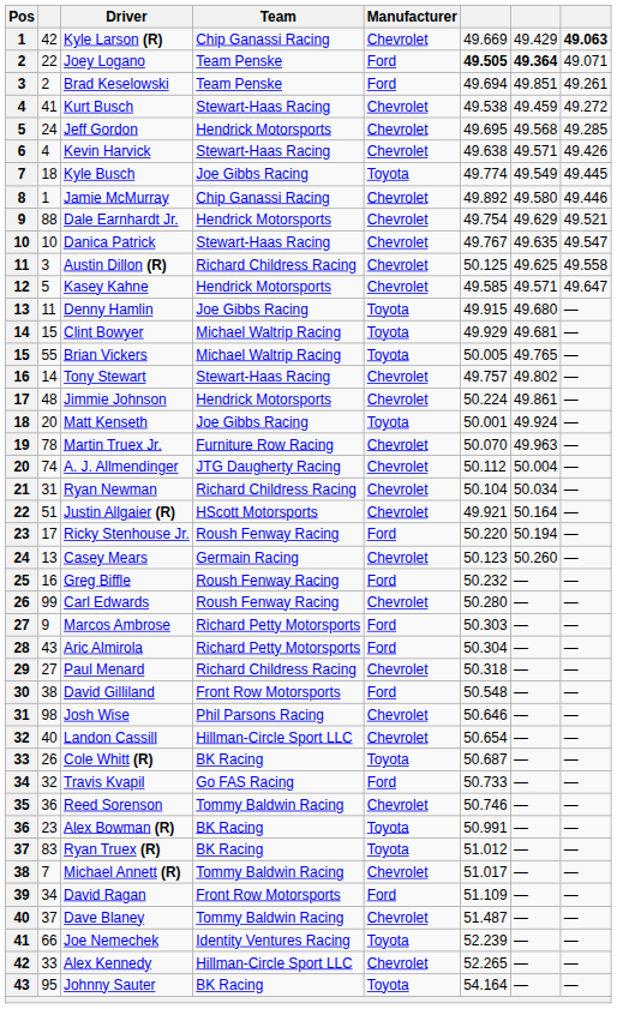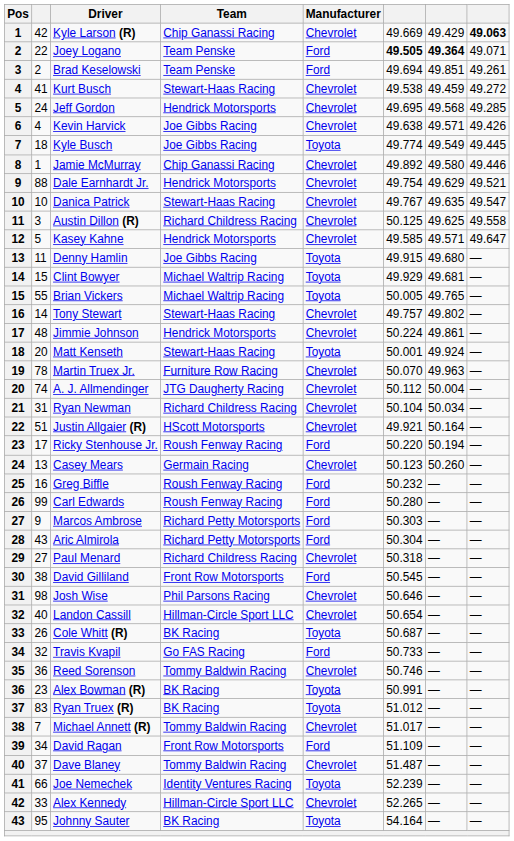Kevin Harvick | Team: Stewart-Haas Racing -> Joe Gibbs Racing
Matt Kenseth | Team: Joe Gibbs Racing -> Stewart-Haas Racing
Carl Edwards | Manufacturer: Chevrolet -> Ford
David Gilliland | column 6: 50.548 -> 50.545
